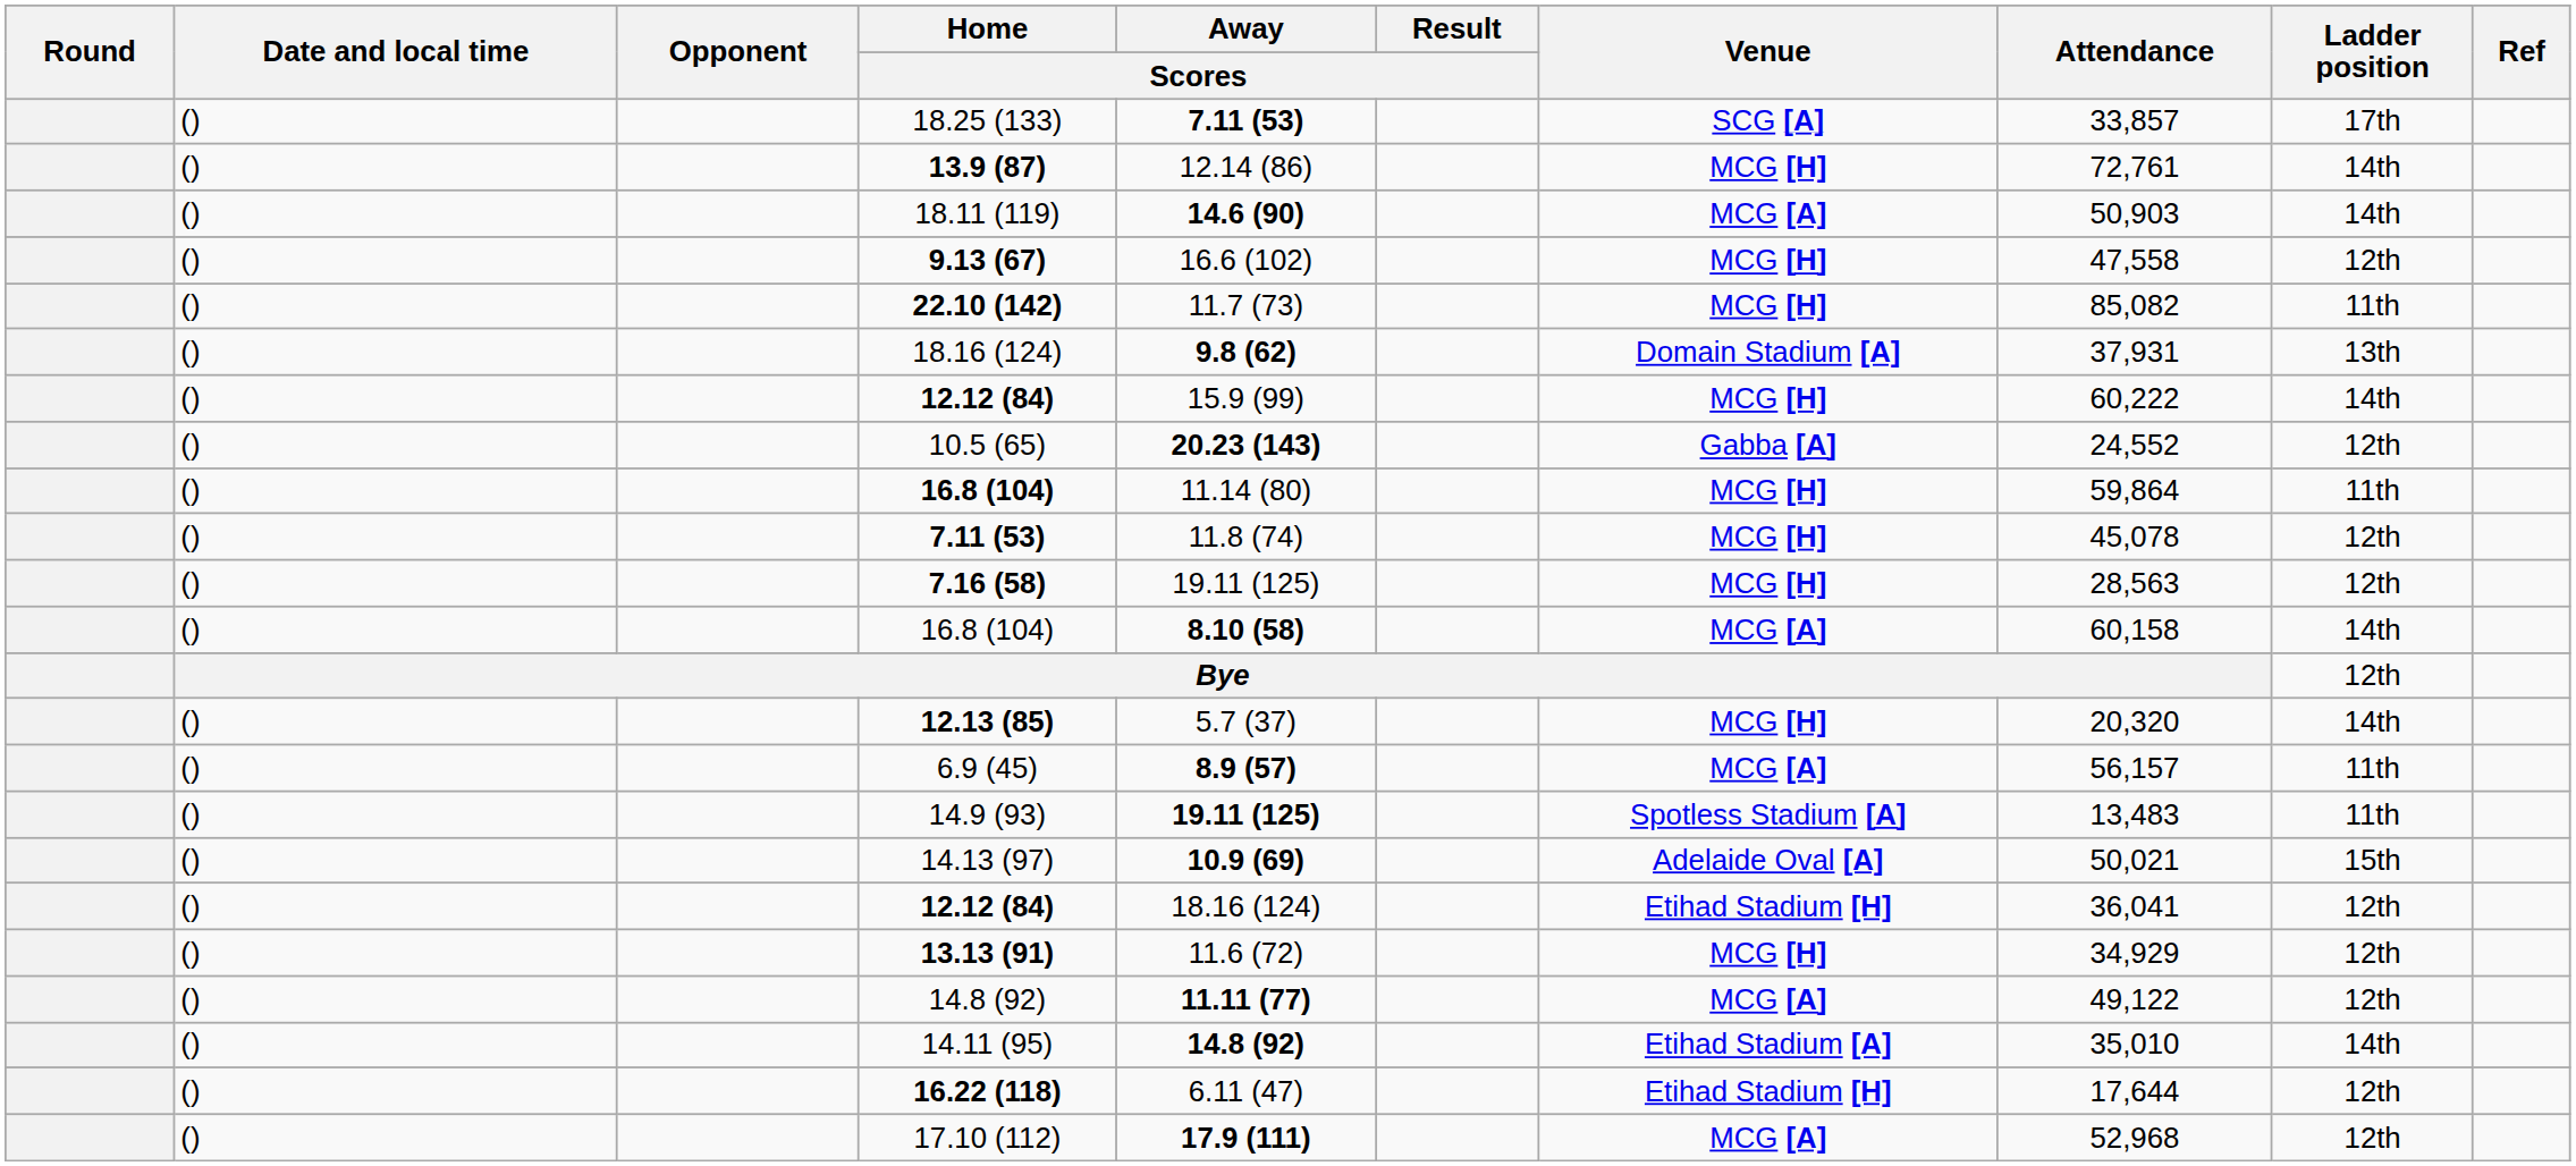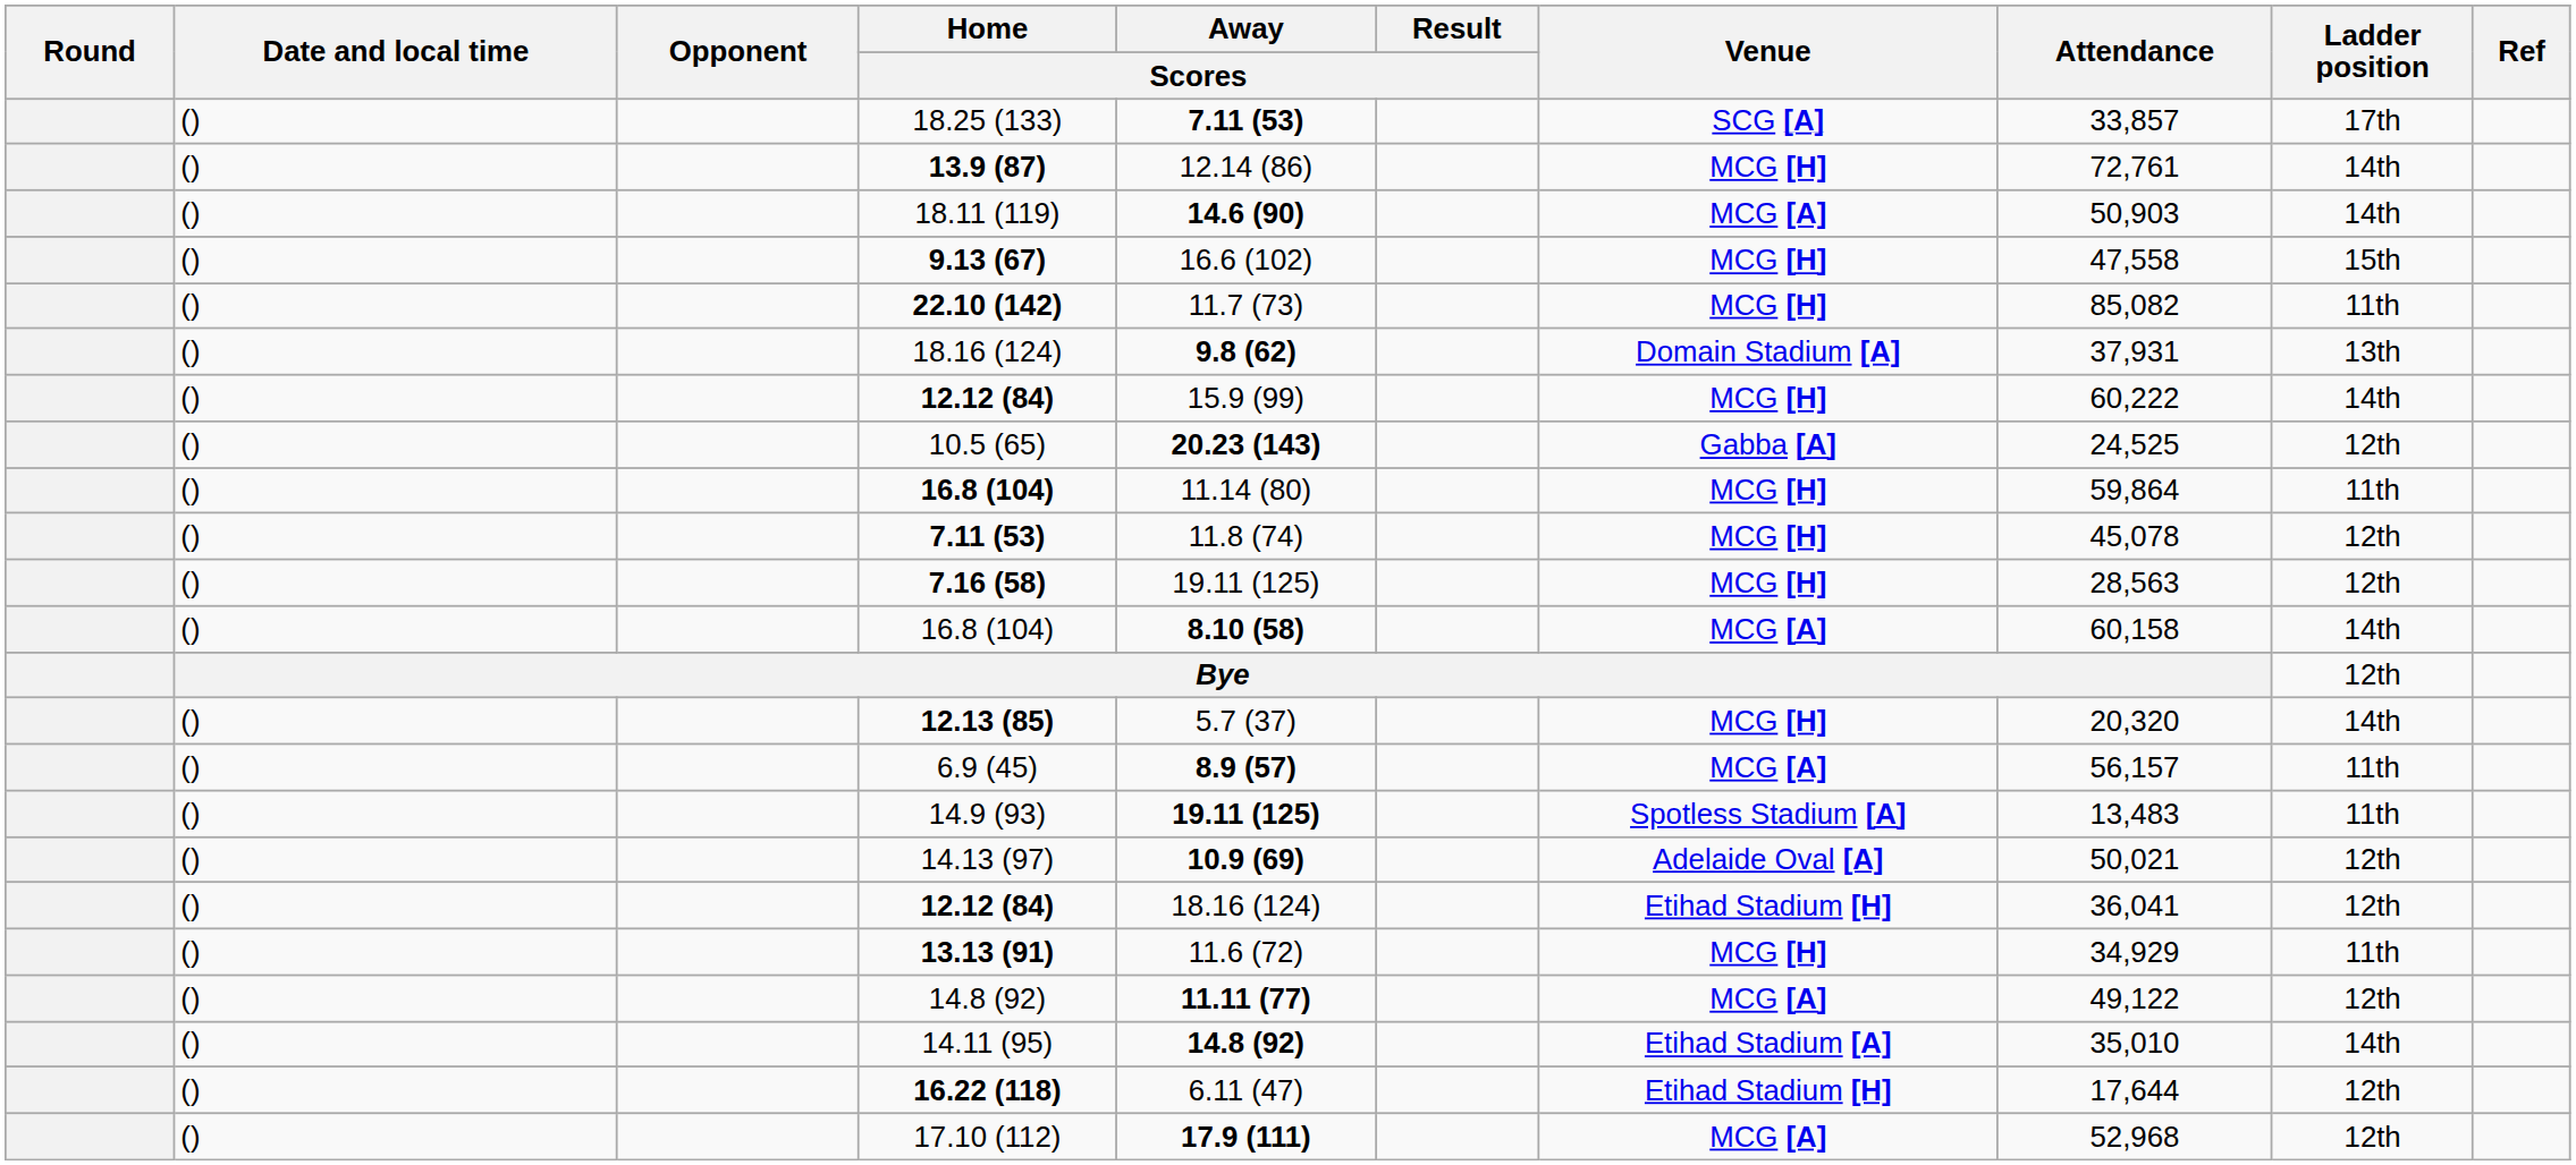9.13 (67) | Ladder position: 12th -> 15th
10.5 (65) | Attendance: 24,552 -> 24,525
14.13 (97) | Ladder position: 15th -> 12th
13.13 (91) | Ladder position: 12th -> 11th
